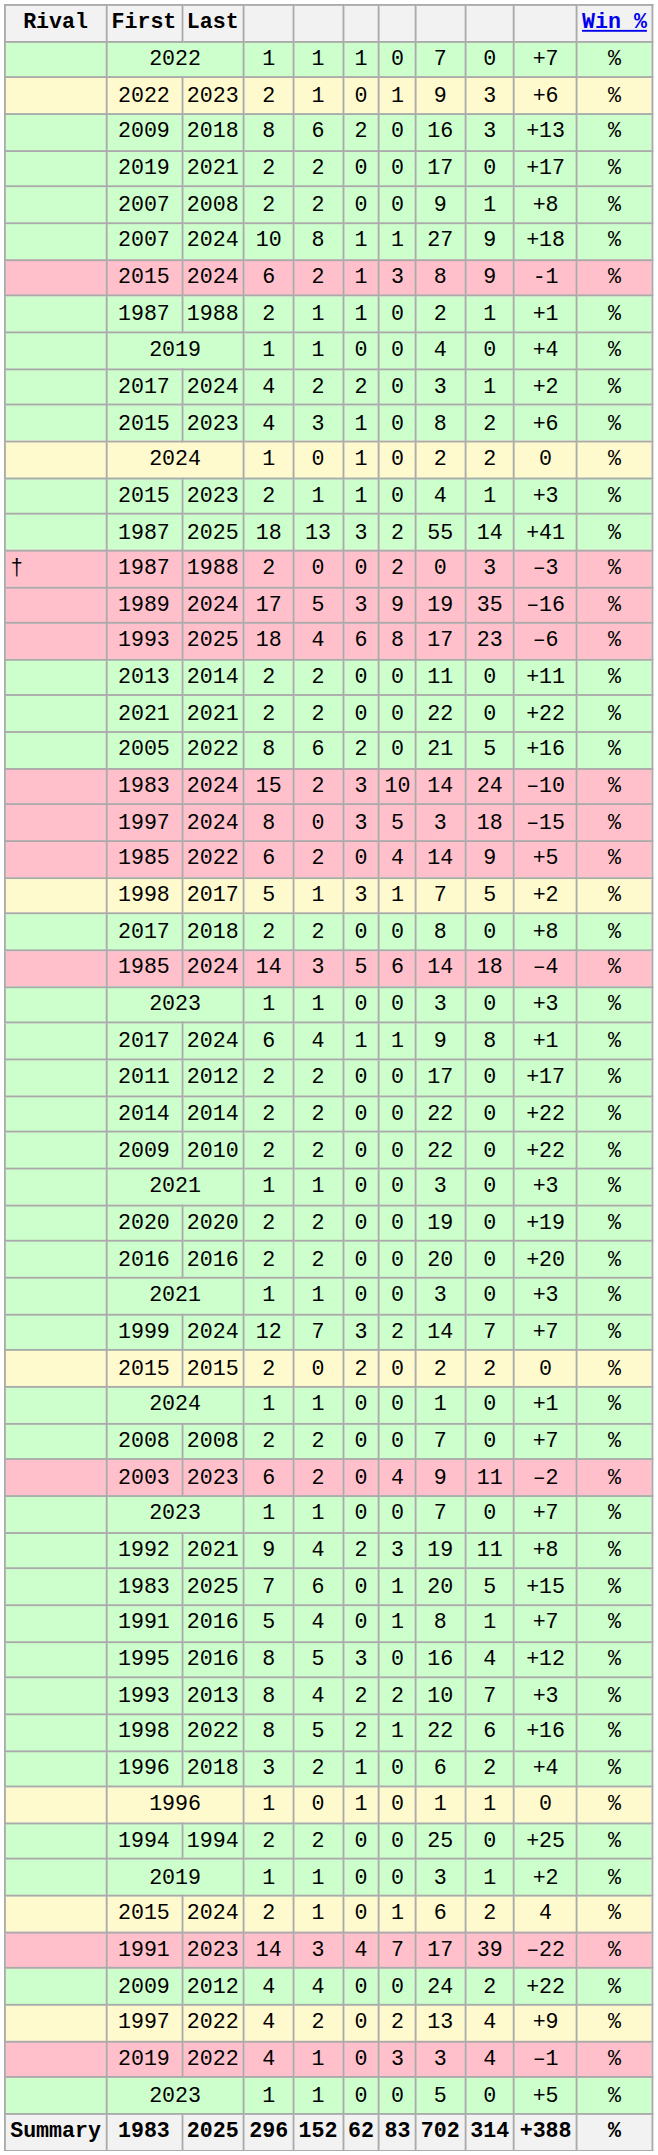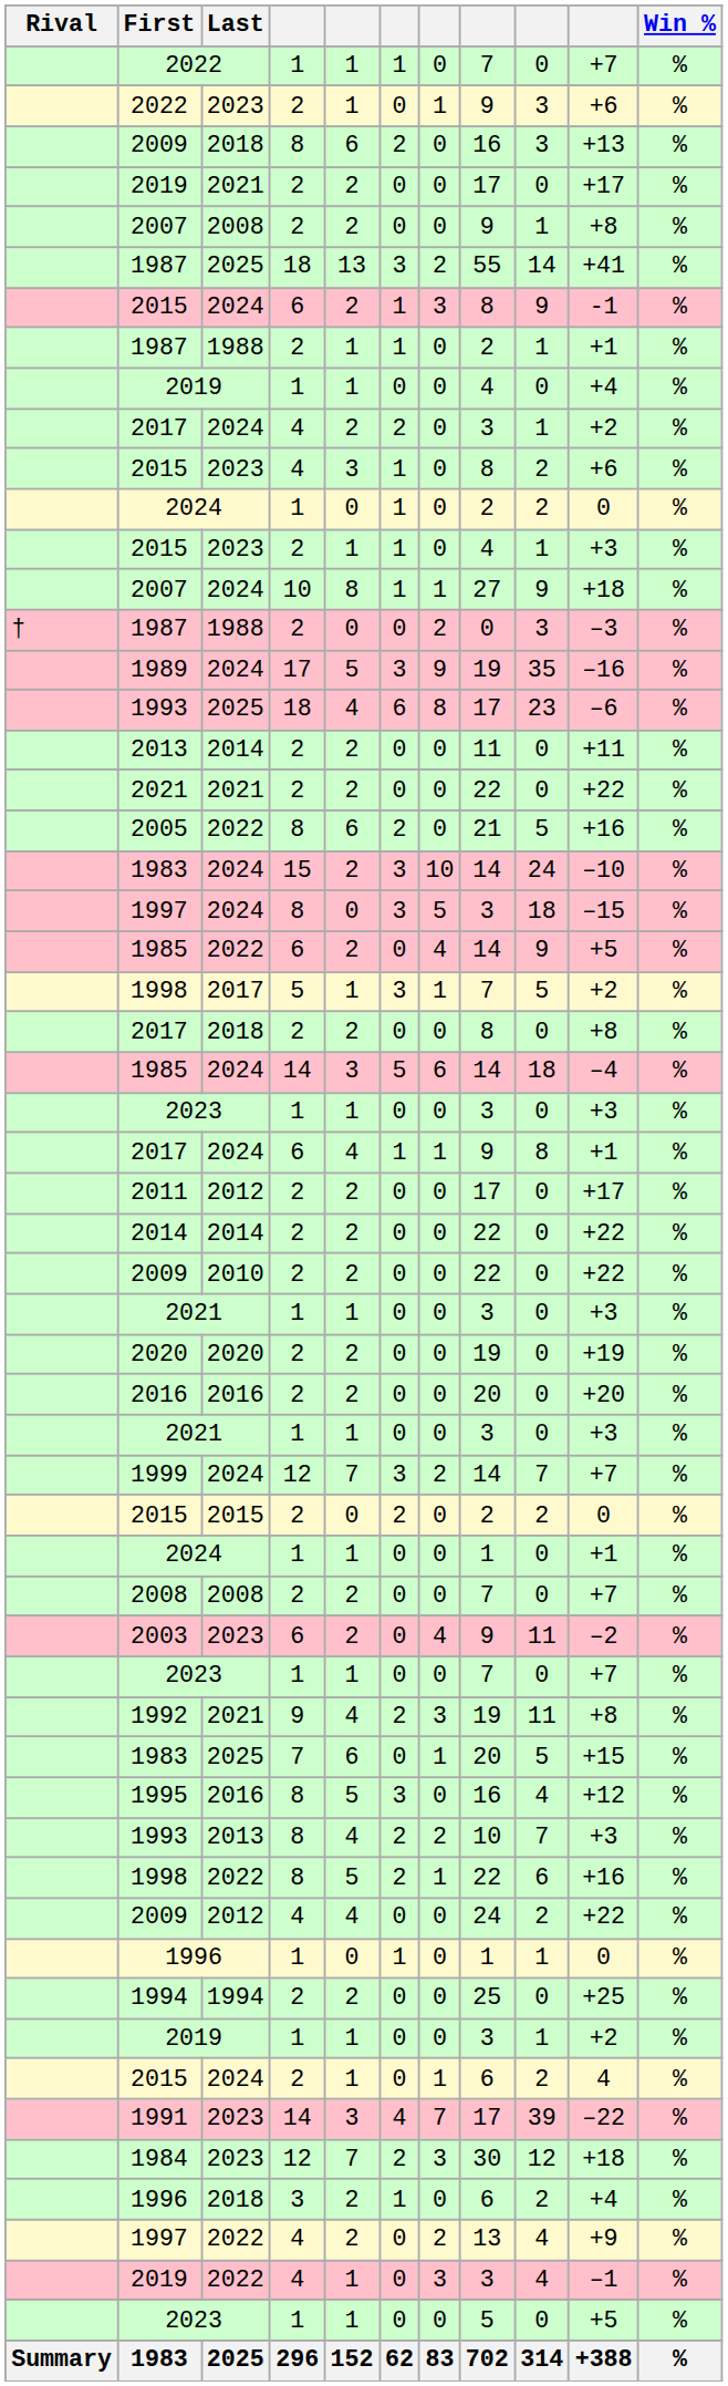rows swapped: 1987 / 18 <-> 2007 / 10
- row: 1991 | 2016 | 5 | 4 | 0 | 1 | 8 | 1 | +7 | %
rows swapped: 1996 / 3 <-> 2009 / 4
+ row: 1984 | 2023 | 12 | 7 | 2 | 3 | 30 | 12 | +18 | %
